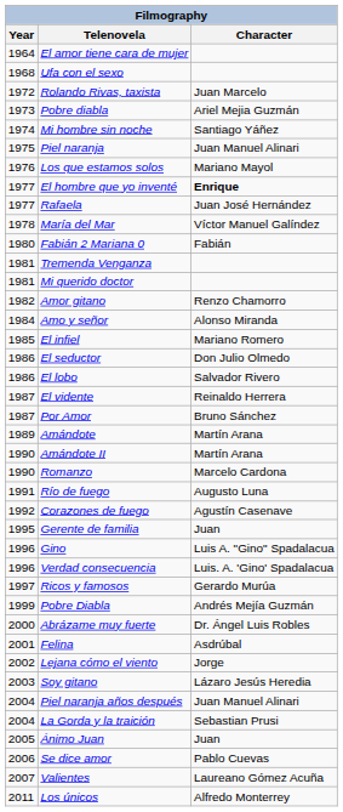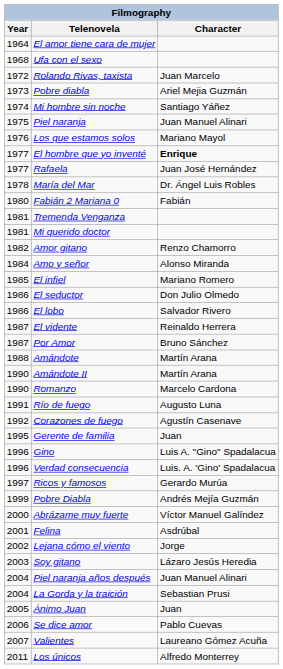María del Mar | Character: Víctor Manuel Galíndez -> Dr. Ángel Luis Robles
Amándote | Year: 1989 -> 1988
Abrázame muy fuerte | Character: Dr. Ángel Luis Robles -> Víctor Manuel Galíndez
